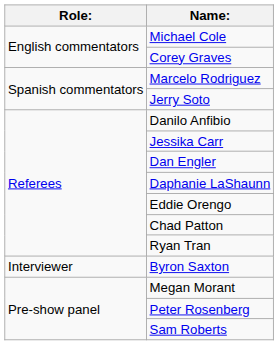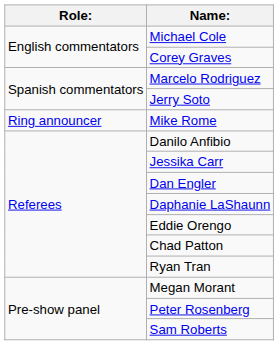+ row: Ring announcer | Mike Rome
- row: Interviewer | Byron Saxton
